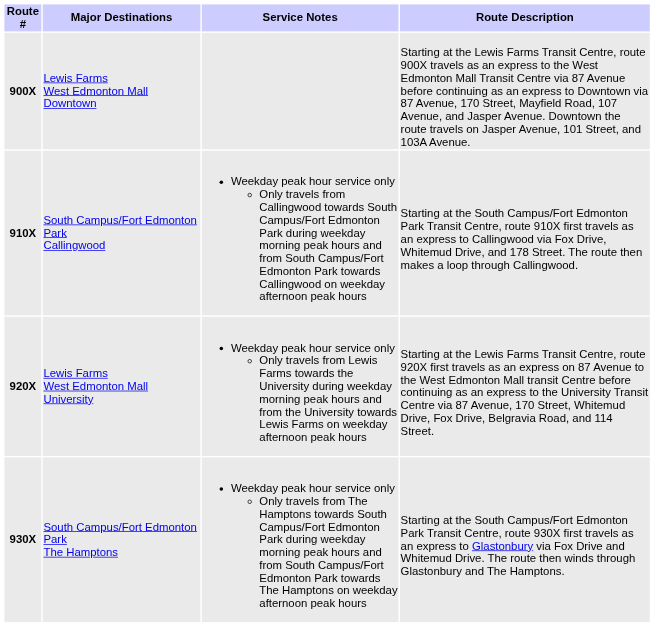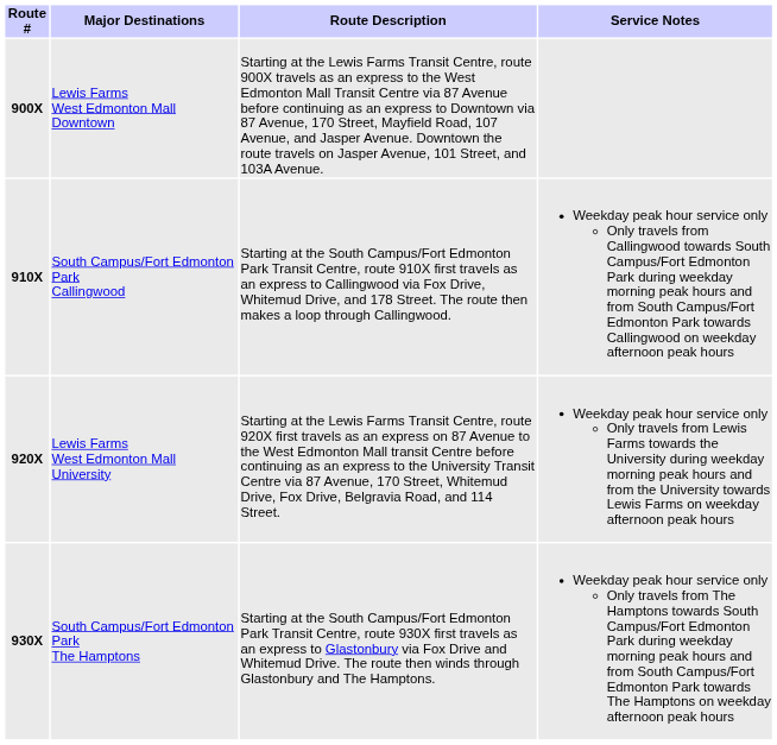columns swapped: Route Description <-> Service Notes
